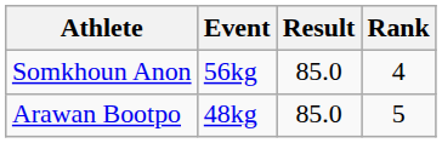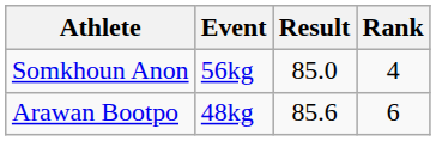Arawan Bootpo | Result: 85.0 -> 85.6
Arawan Bootpo | Rank: 5 -> 6
